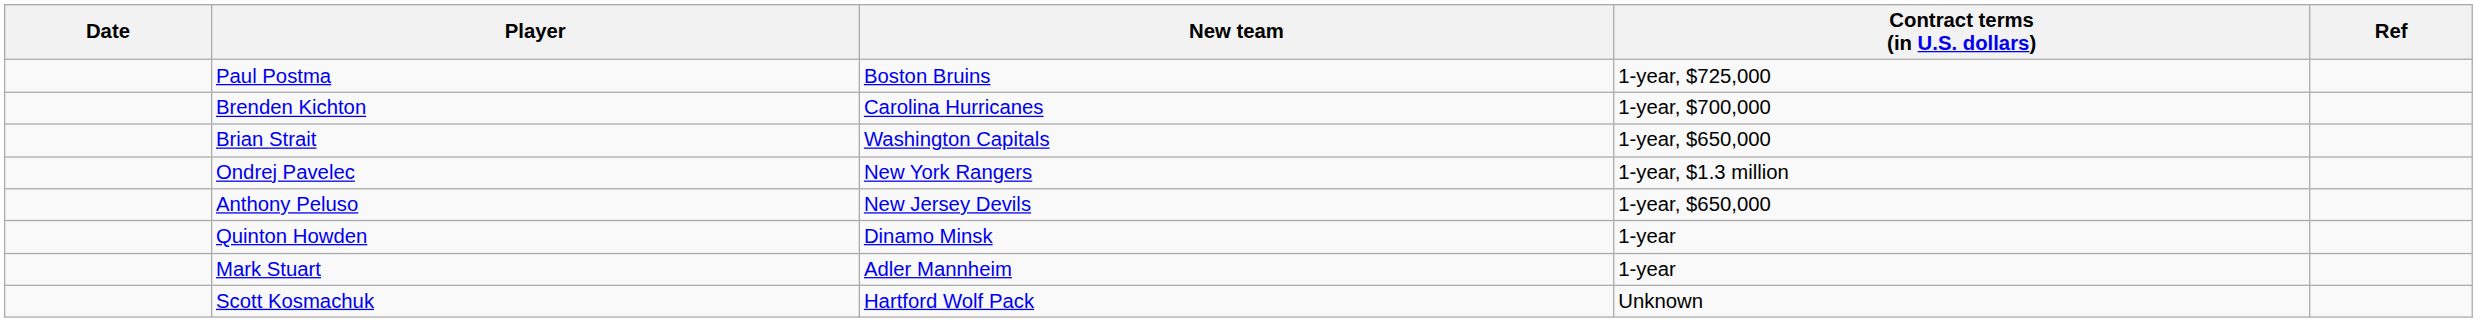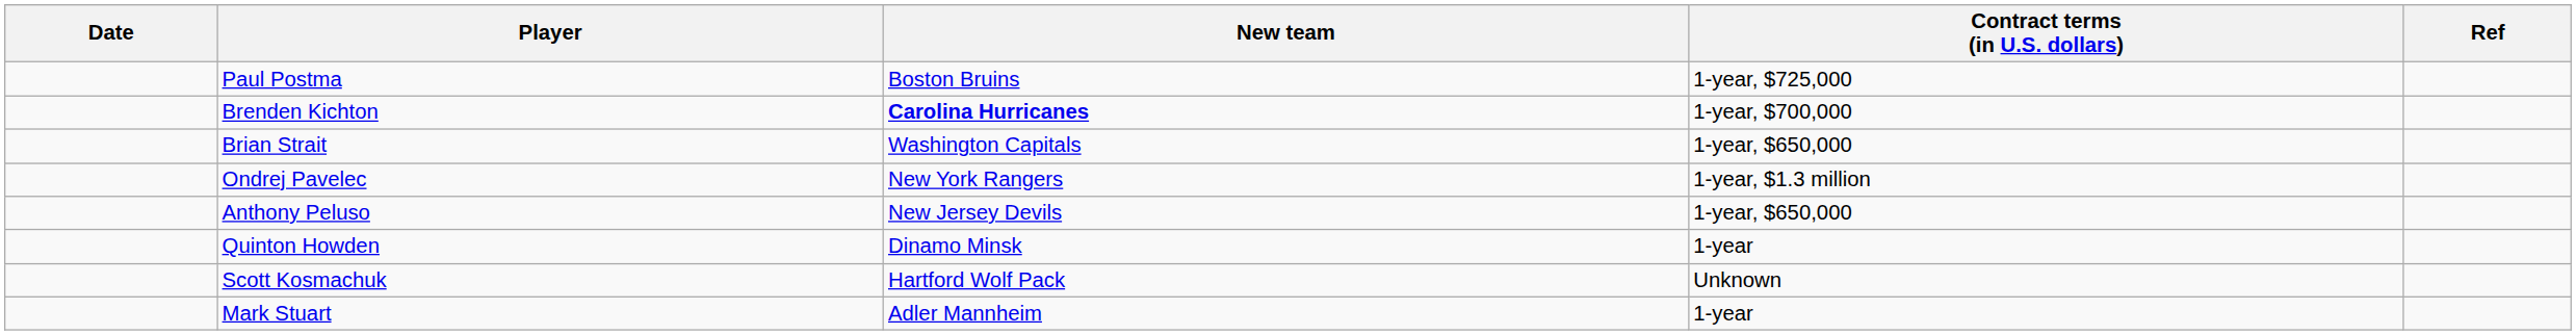Brenden Kichton | New team: normal -> bold
rows swapped: Scott Kosmachuk <-> Mark Stuart
